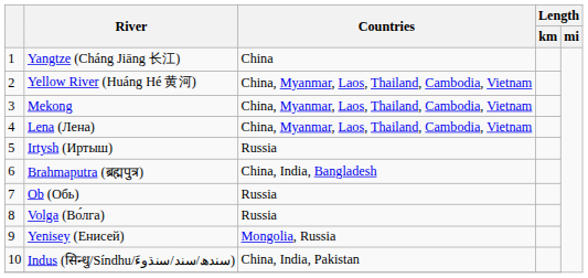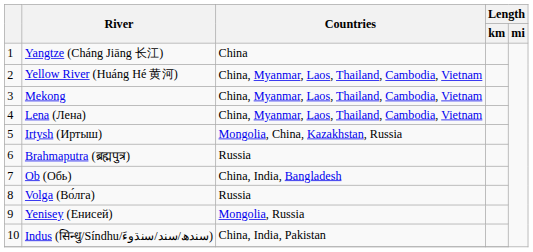Irtysh (Иртыш) | Countries: Russia -> Mongolia, China, Kazakhstan, Russia
Brahmaputra (ब्रह्मपुत्र) | Countries: China, India, Bangladesh -> Russia
Ob (Обь) | Countries: Russia -> China, India, Bangladesh
